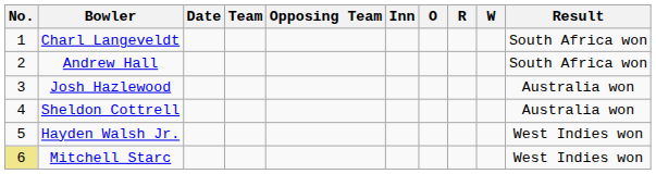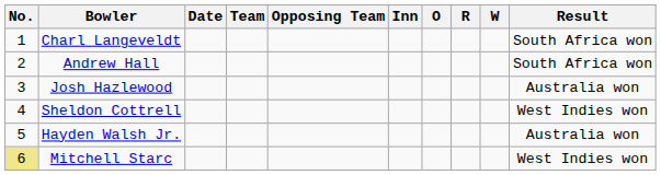Sheldon Cottrell | Result: Australia won -> West Indies won
Hayden Walsh Jr. | Result: West Indies won -> Australia won
